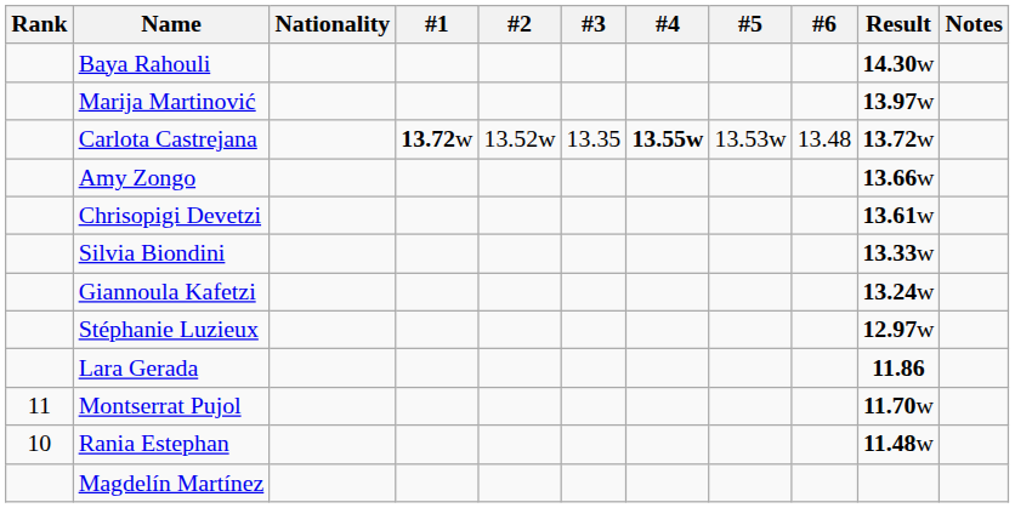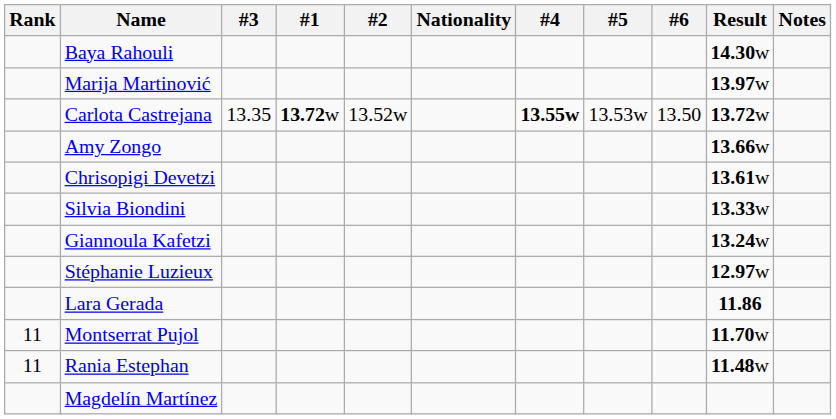columns swapped: Nationality <-> #3
Carlota Castrejana | #6: 13.48 -> 13.50
Rania Estephan | Rank: 10 -> 11
